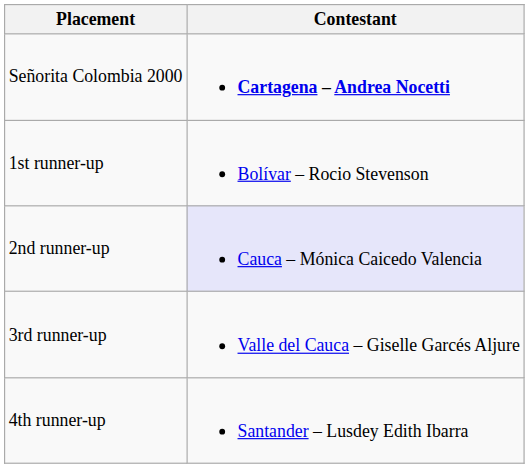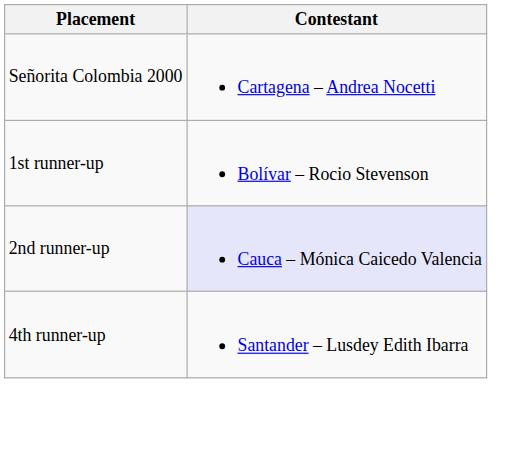Señorita Colombia 2000 | Contestant: bold -> normal
- row: 3rd runner-up | Valle del Cauca – Giselle Garcés Aljure
